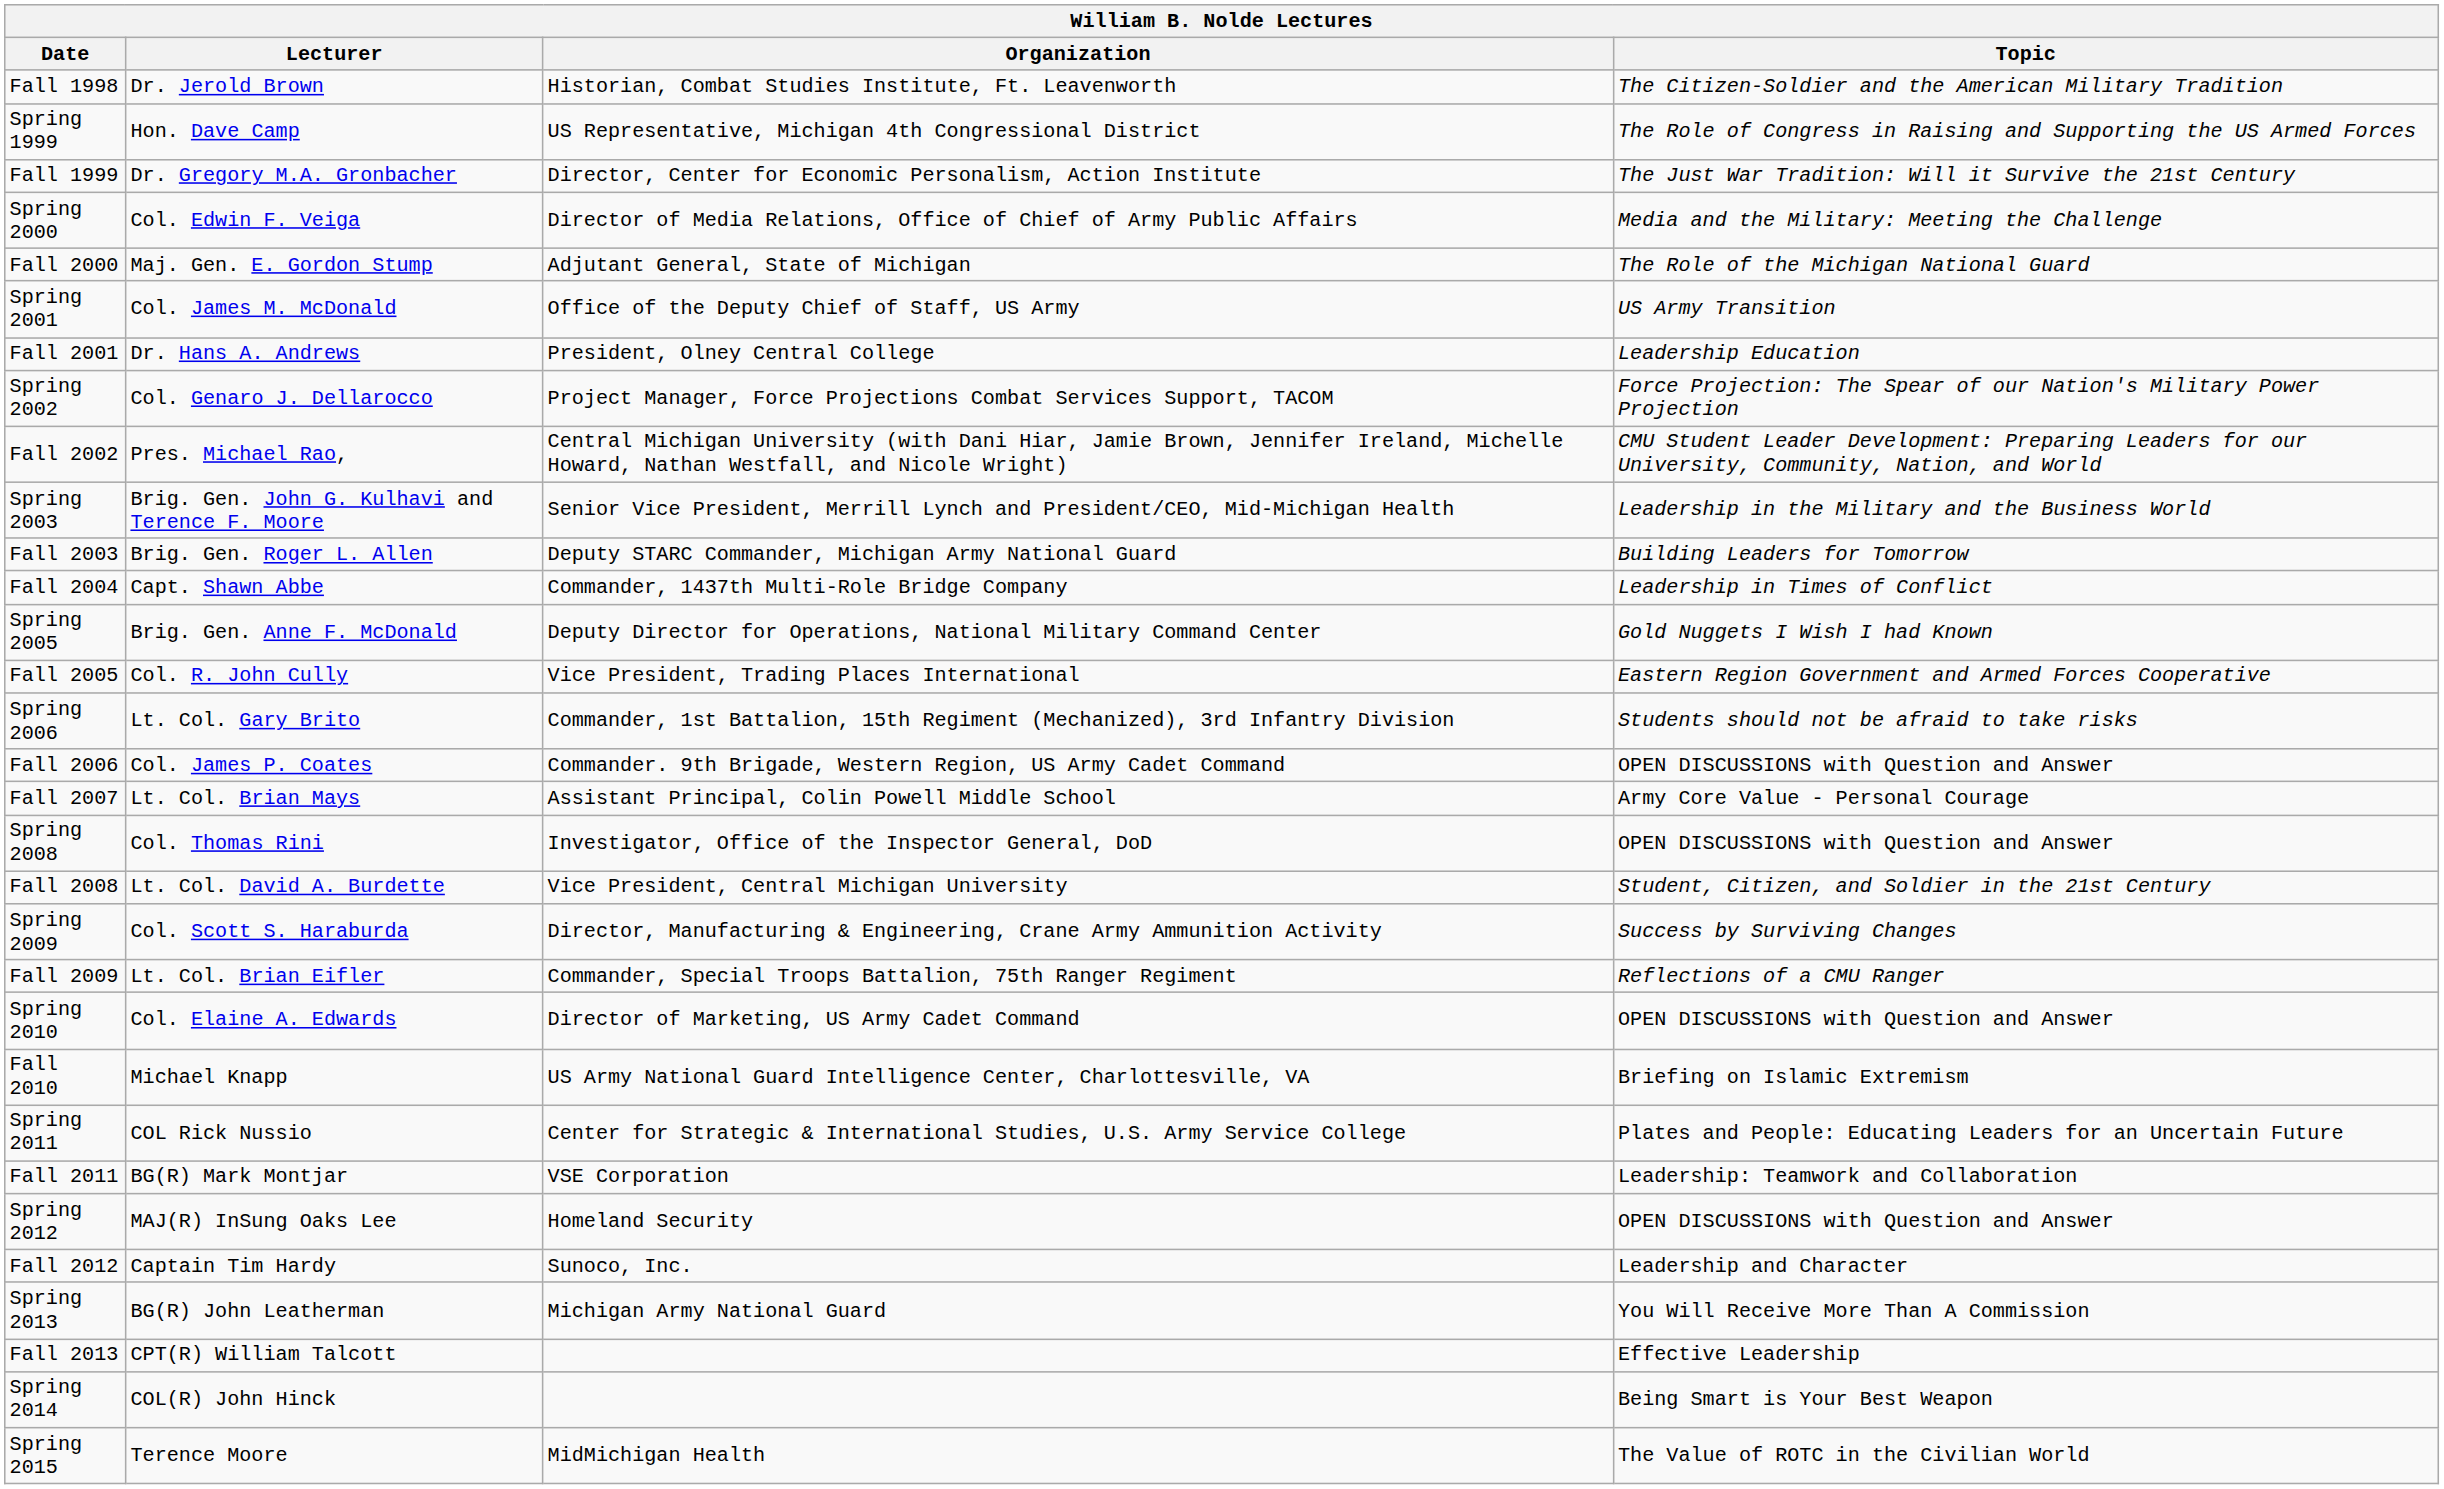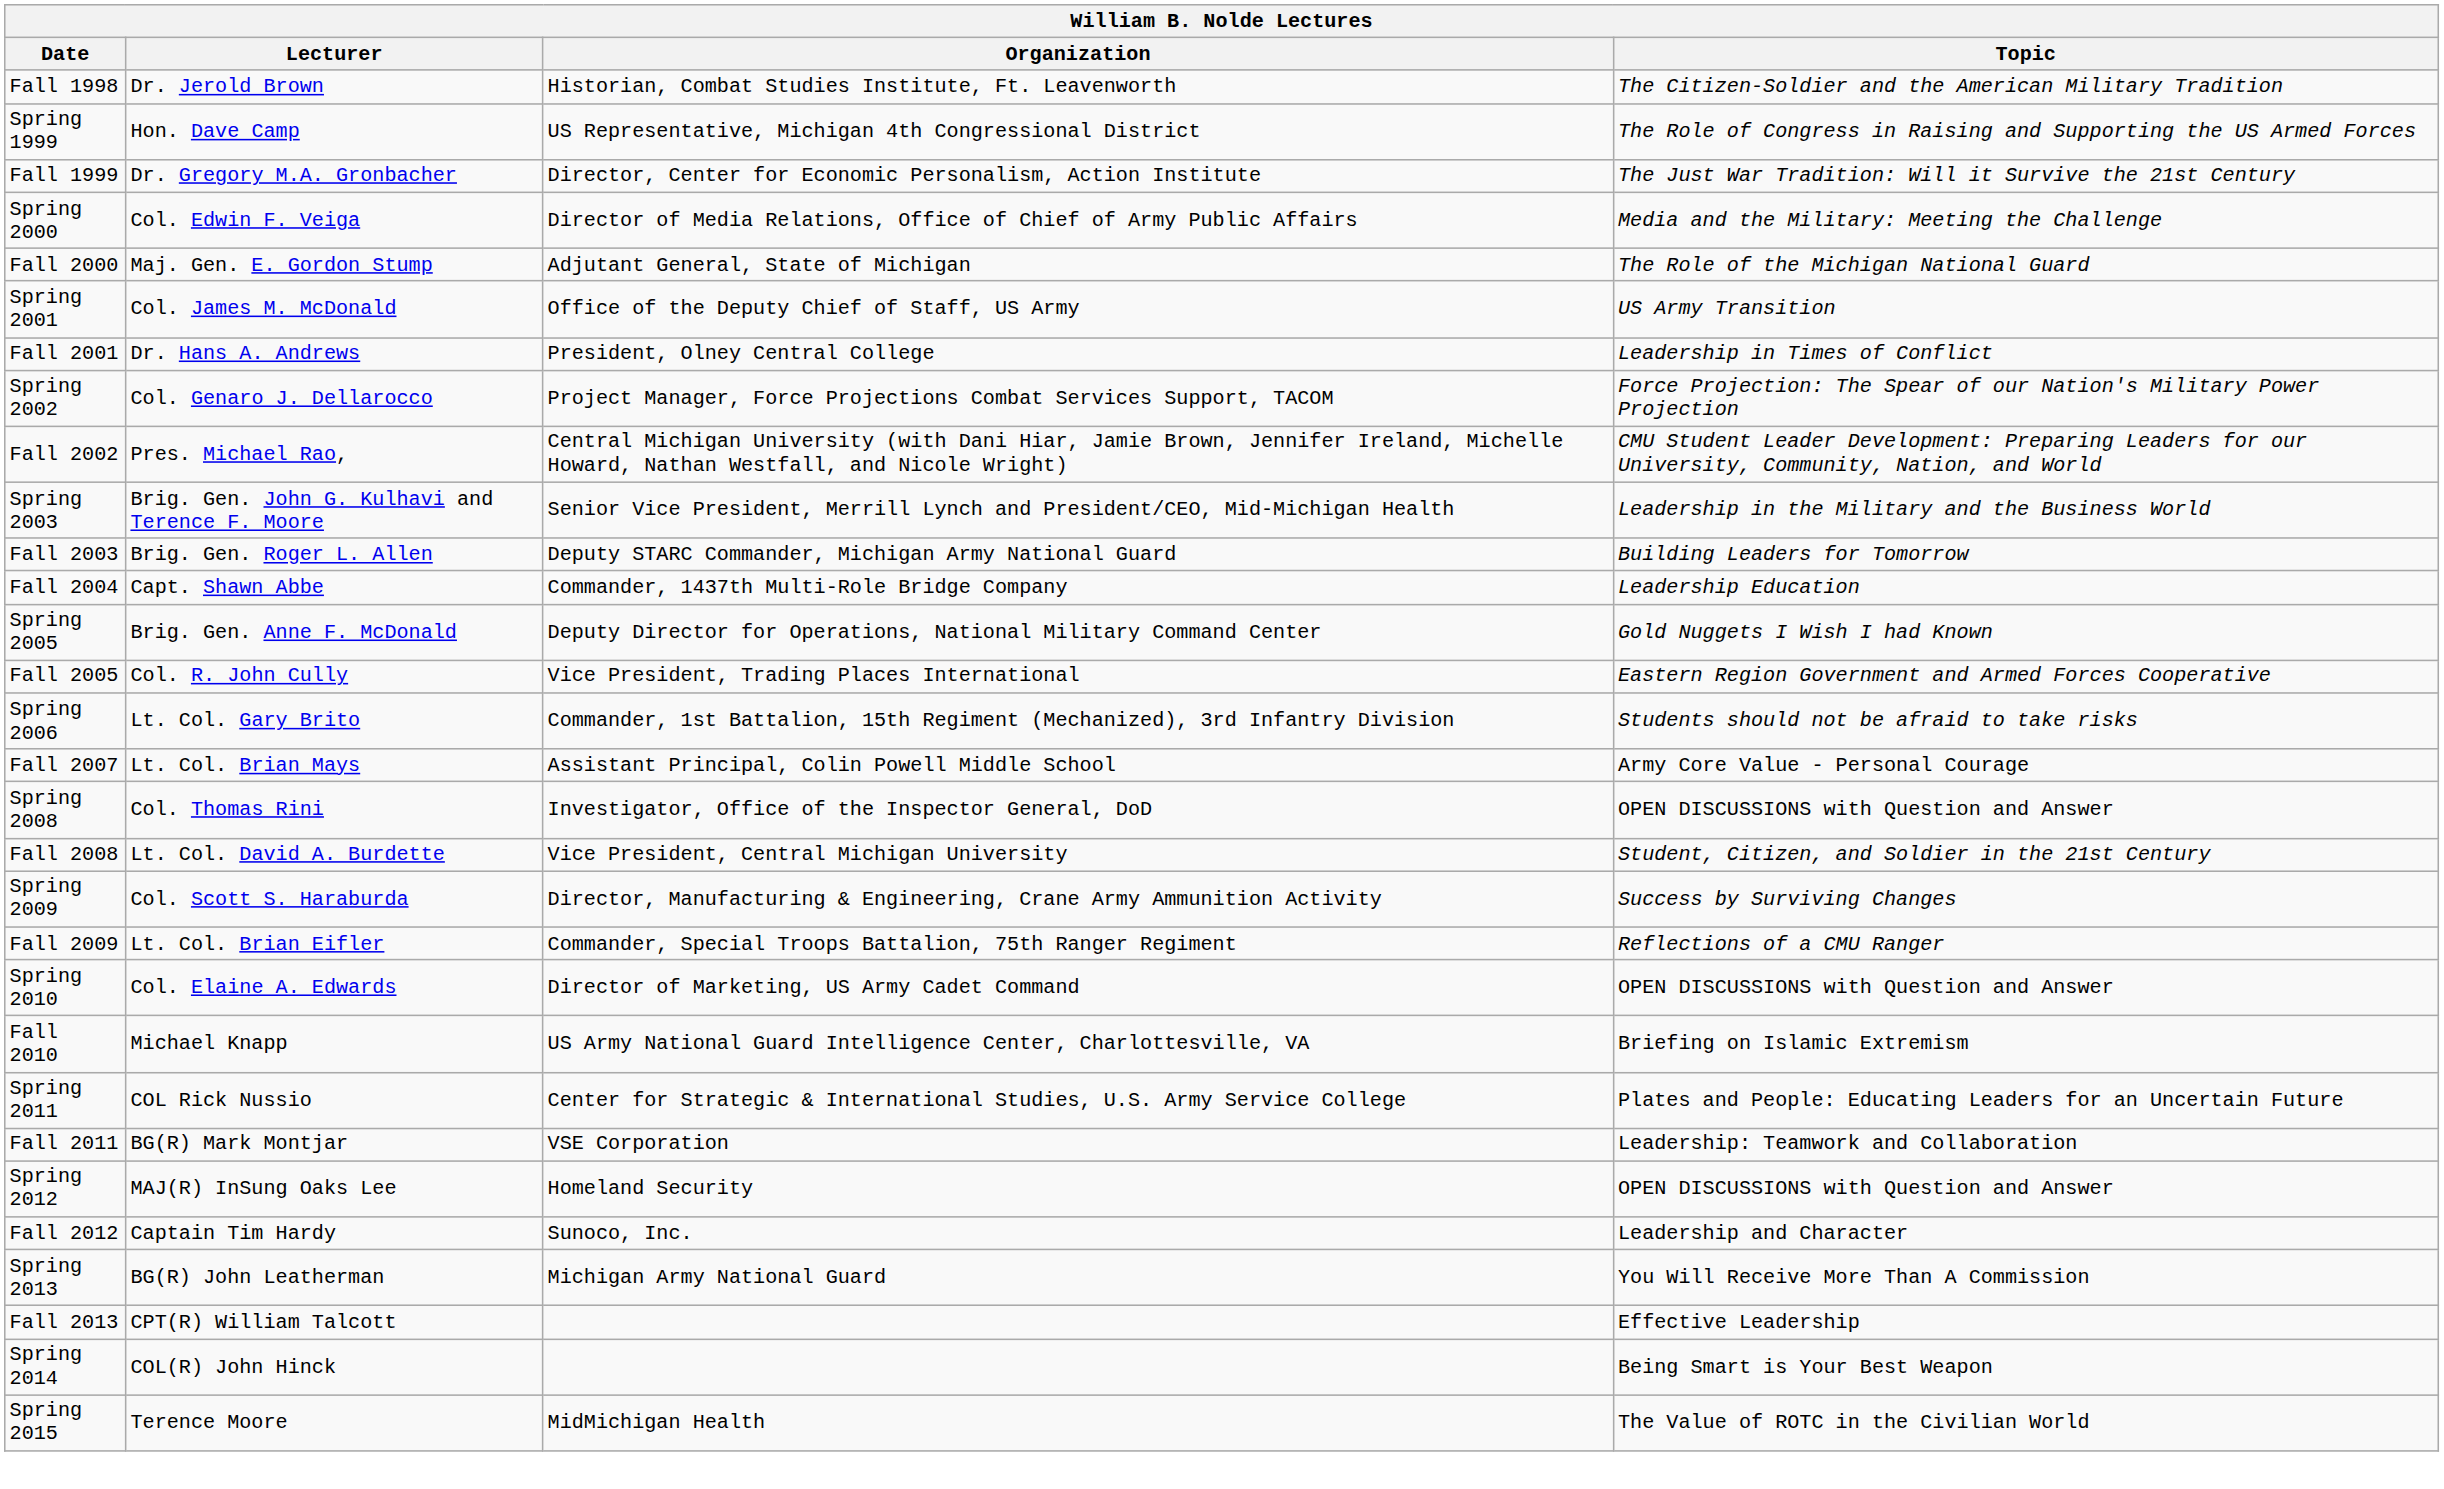Fall 2001 | Topic: Leadership Education -> Leadership in Times of Conflict
Fall 2004 | Topic: Leadership in Times of Conflict -> Leadership Education
- row: Fall 2006 | Col. James P. Coates | Commander. 9th Brigade, Western Region, US Army Cadet Command | OPEN DISCUSSIONS with Question and Answer
